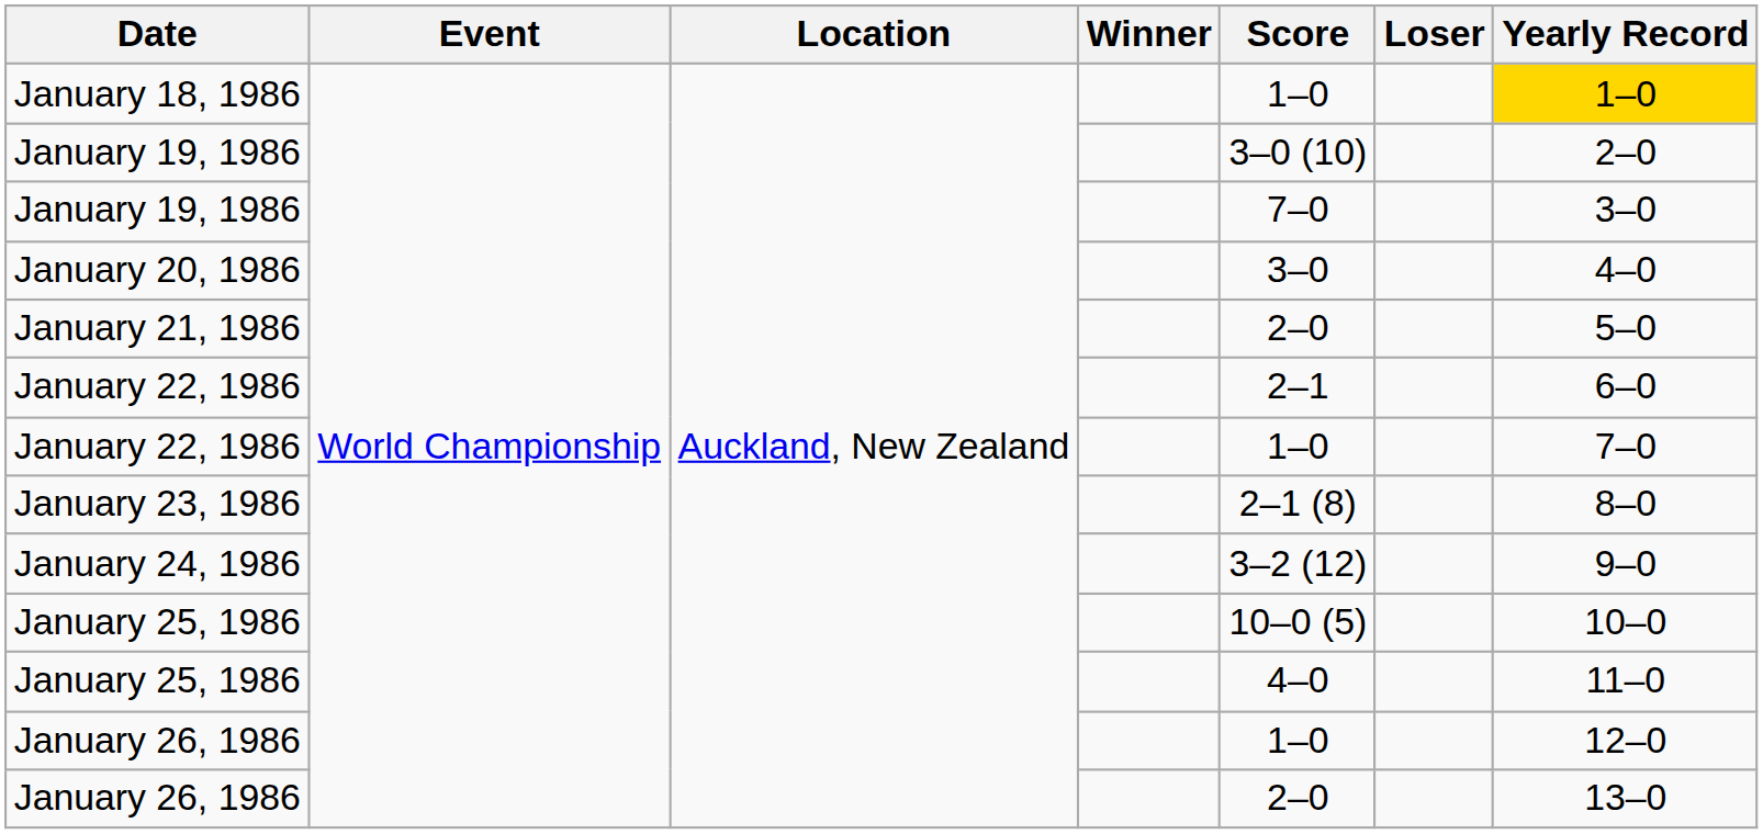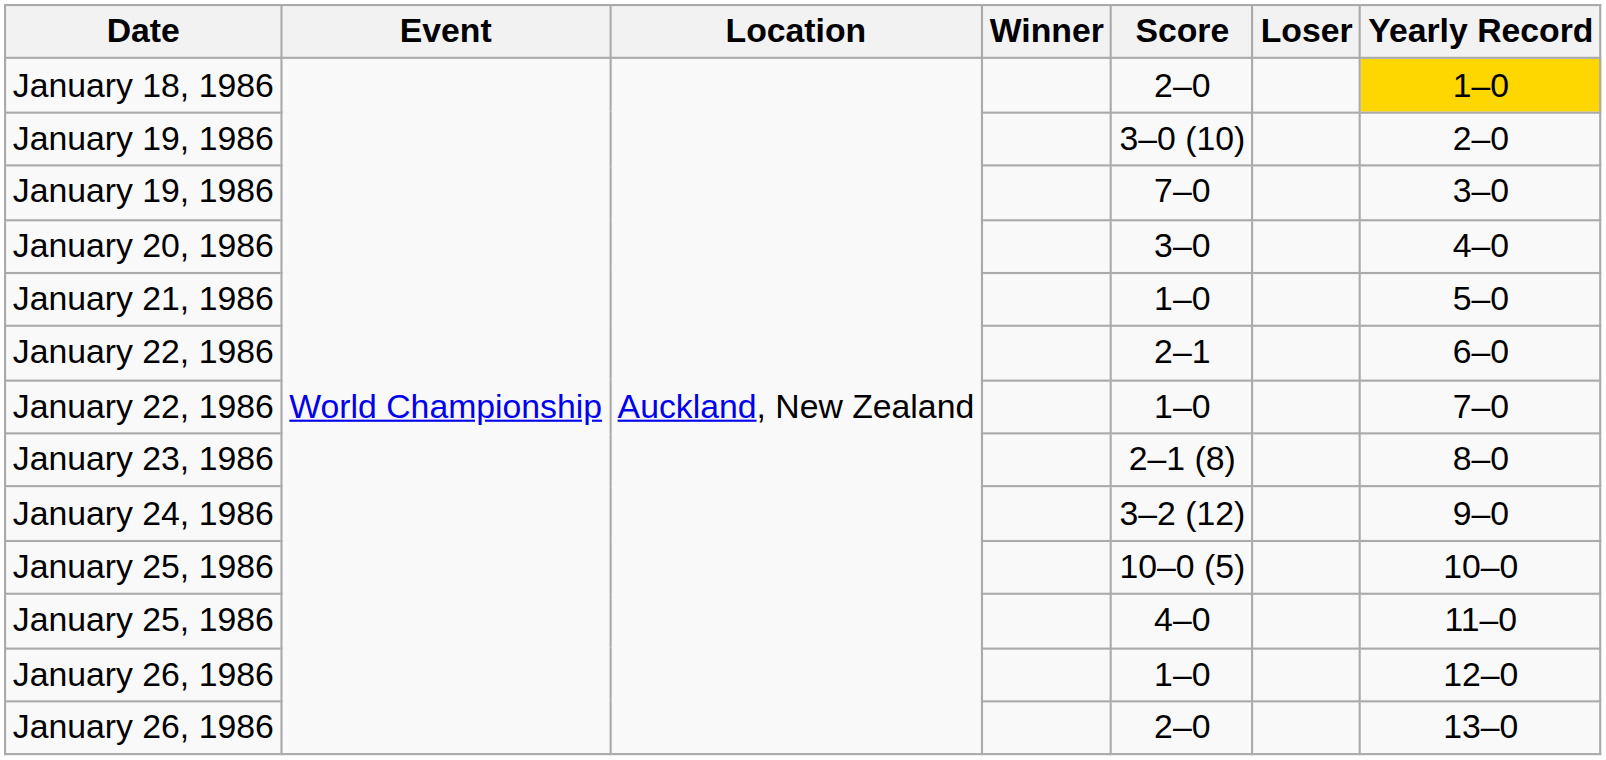January 18, 1986 | Score: 1–0 -> 2–0
January 21, 1986 | Score: 2–0 -> 1–0
